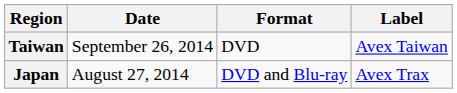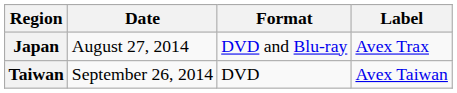rows swapped: Japan <-> Taiwan
